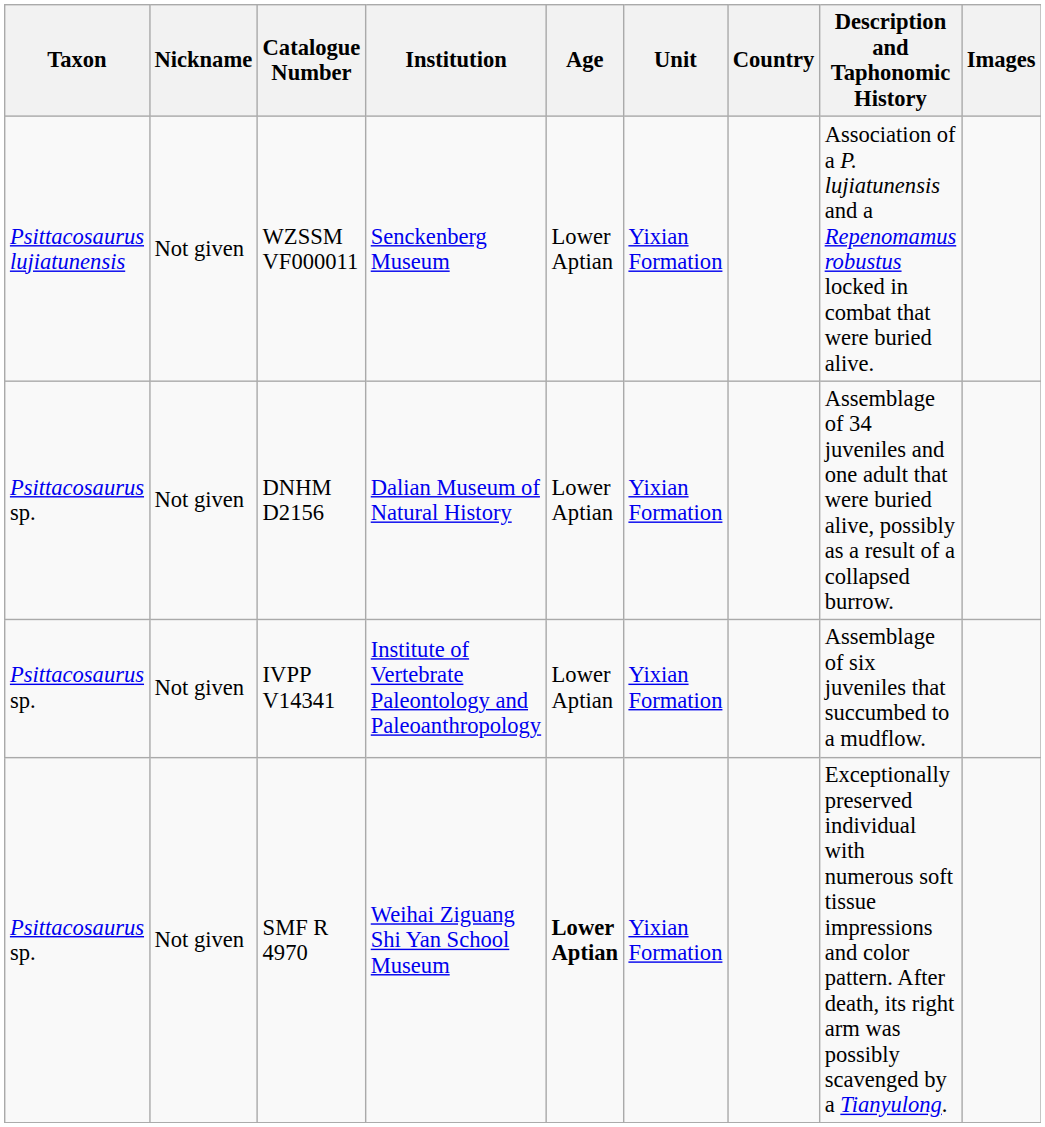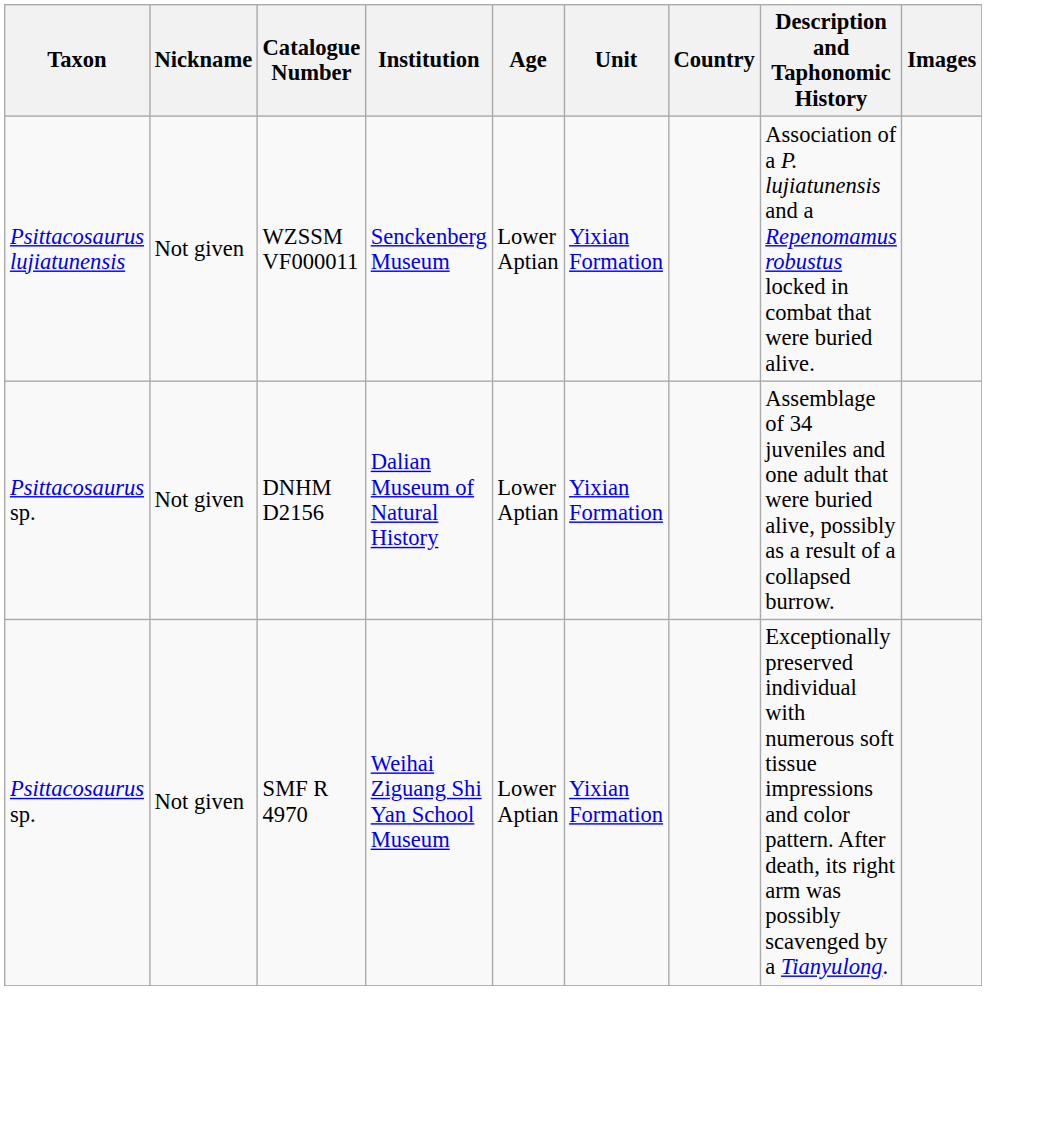- row: Psittacosaurus sp. | Not given | IVPP V14341 | Institute of Vertebrate Paleontology and Paleoanthropology | Lower Aptian | Yixian Formation | Assemblage of six juveniles that succumbed to a mudflow.
SMF R 4970 | Age: bold -> normal
